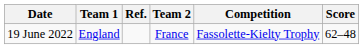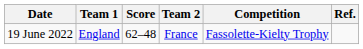columns swapped: Score <-> Ref.
